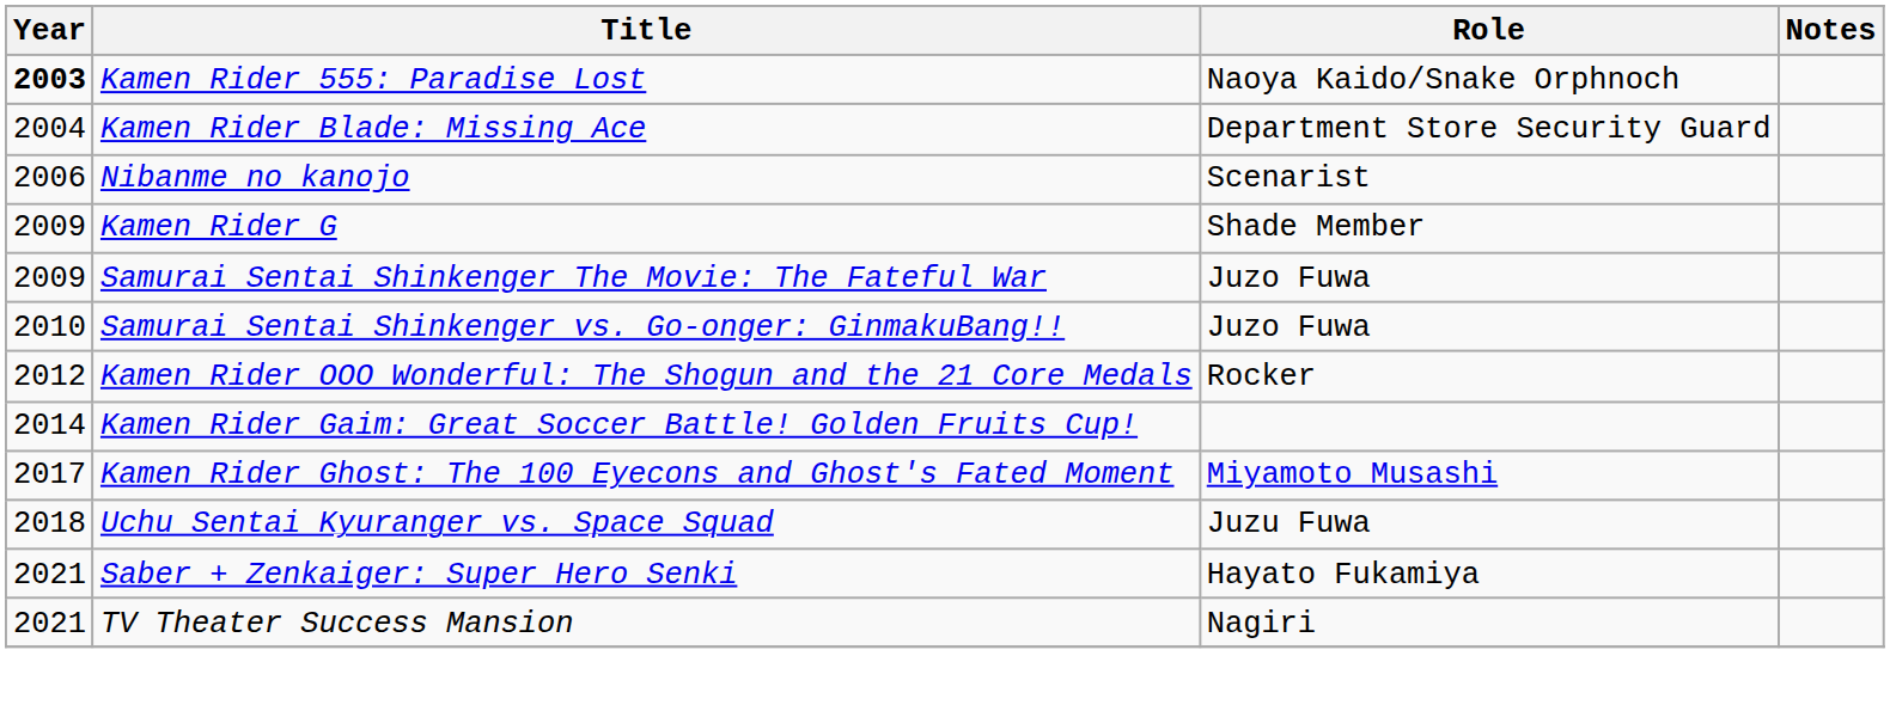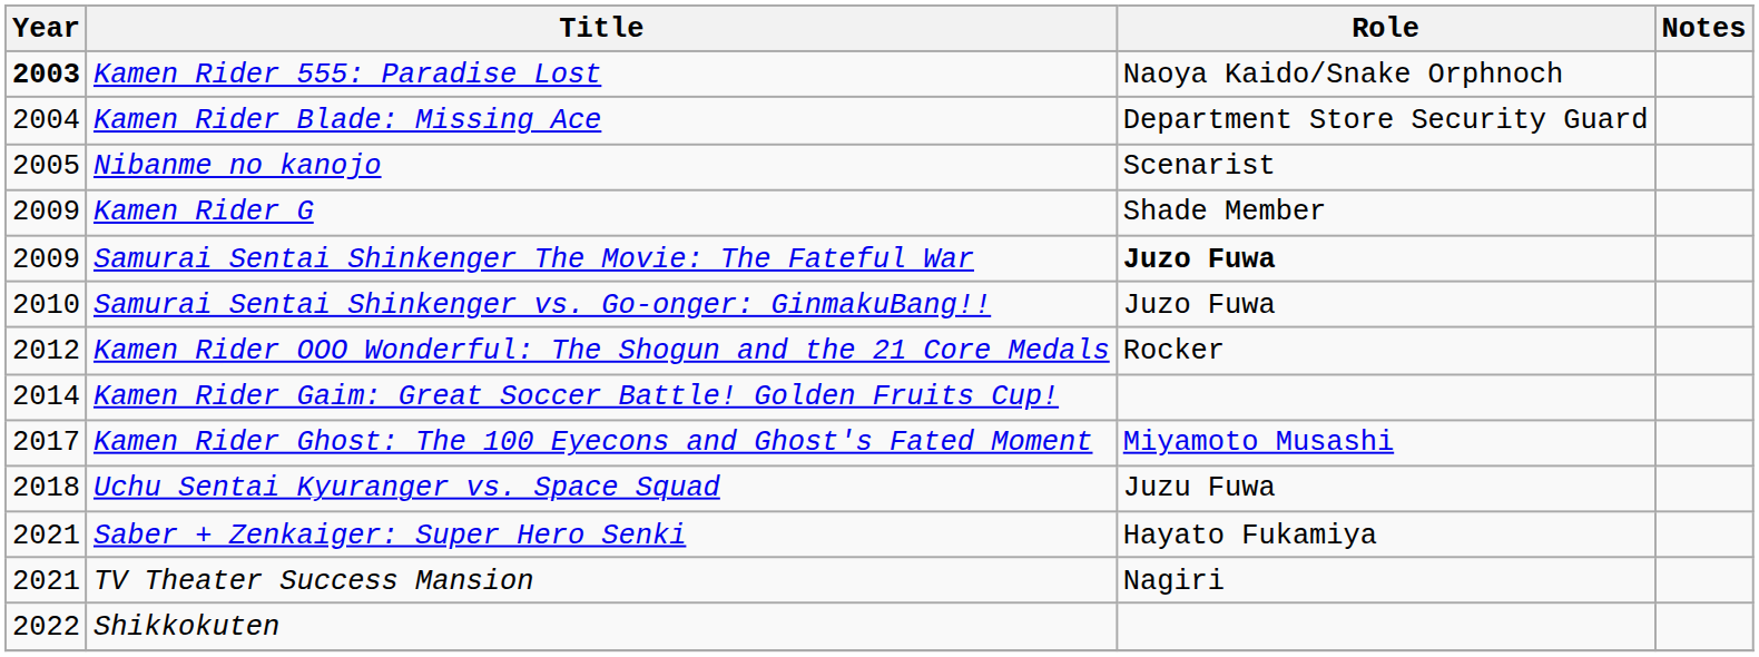Nibanme no kanojo | Year: 2006 -> 2005
Samurai Sentai Shinkenger The Movie: The Fateful War | Role: normal -> bold
+ row: 2022 | Shikkokuten
